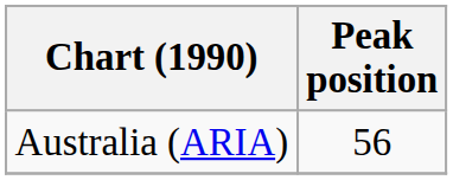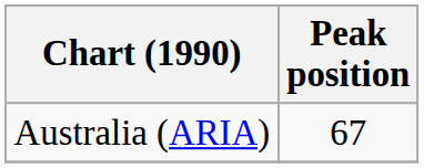Australia (ARIA) | Peak position: 56 -> 67
